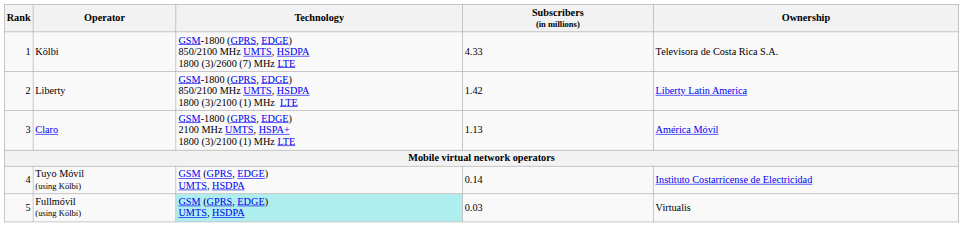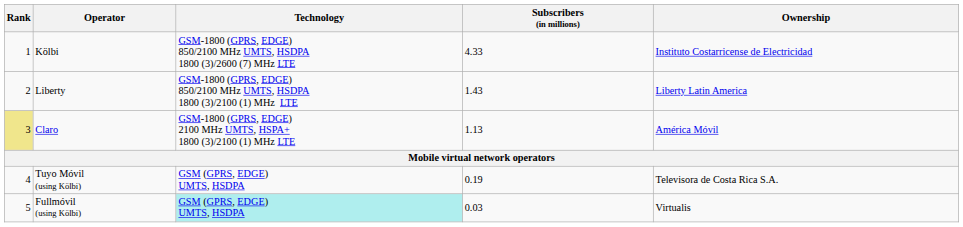Kölbi | Ownership: Televisora de Costa Rica S.A. -> Instituto Costarricense de Electricidad
Liberty | Subscribers (in millions): 1.42 -> 1.43
Claro | Rank: no background -> khaki background
Tuyo Móvil (using Kölbi) | Subscribers (in millions): 0.14 -> 0.19
Tuyo Móvil (using Kölbi) | Ownership: Instituto Costarricense de Electricidad -> Televisora de Costa Rica S.A.
